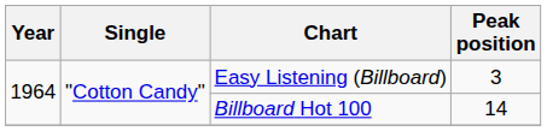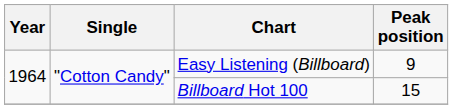Easy Listening (Billboard) | Peak position: 3 -> 9
Billboard Hot 100 | Peak position: 14 -> 15
